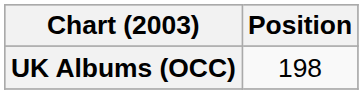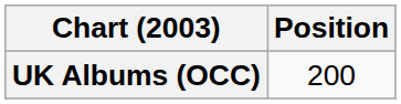UK Albums (OCC) | Position: 198 -> 200
